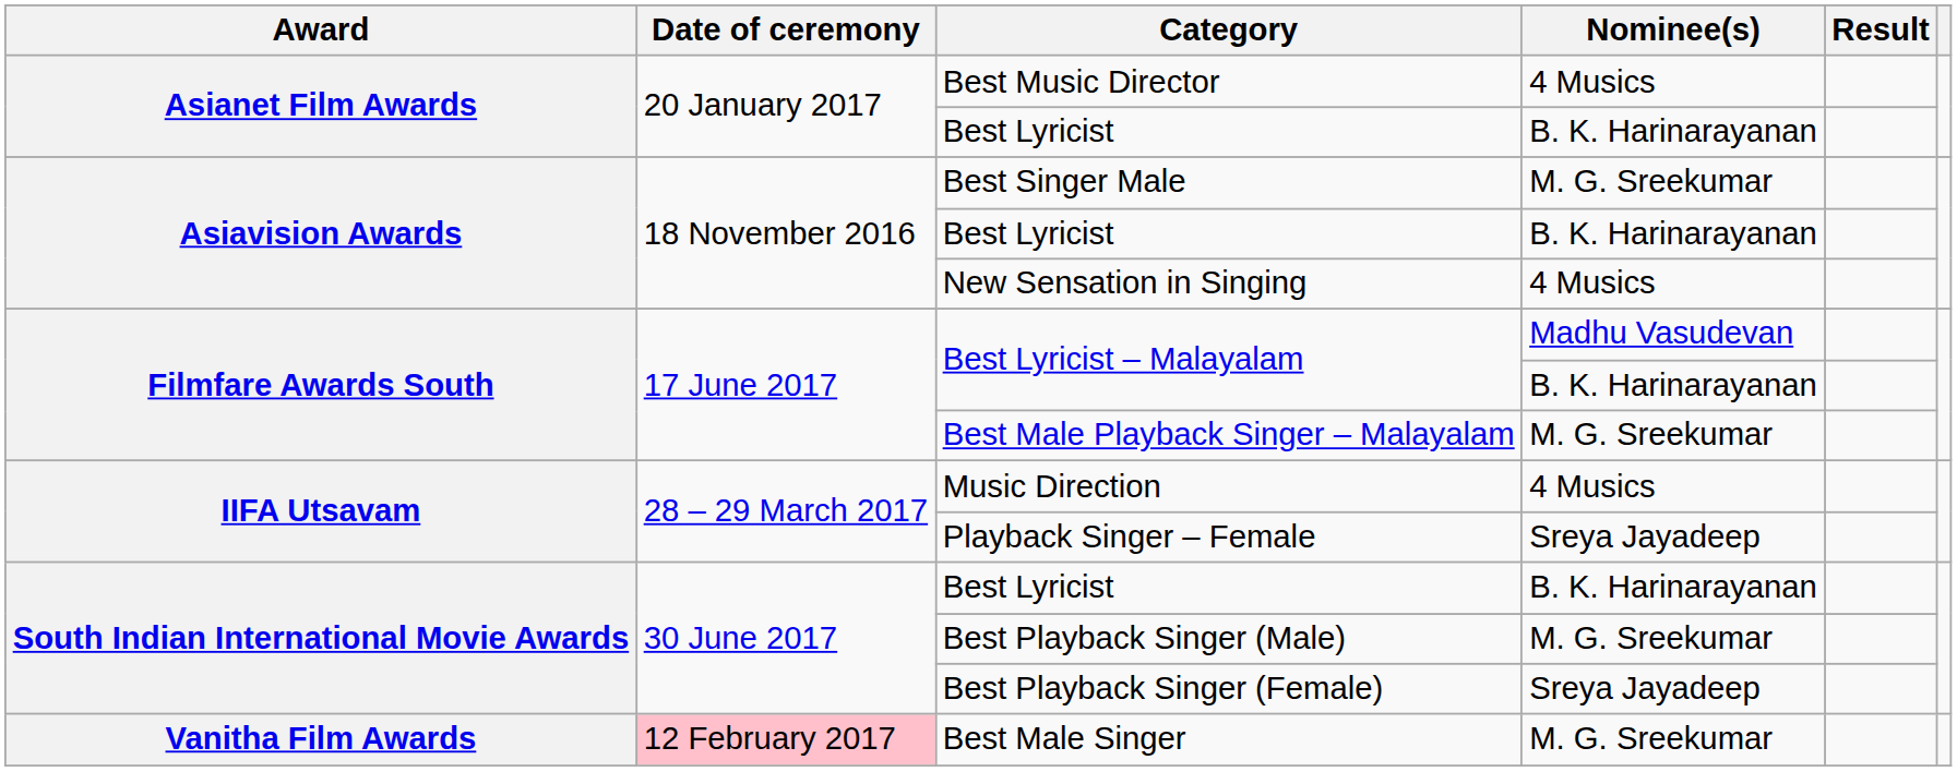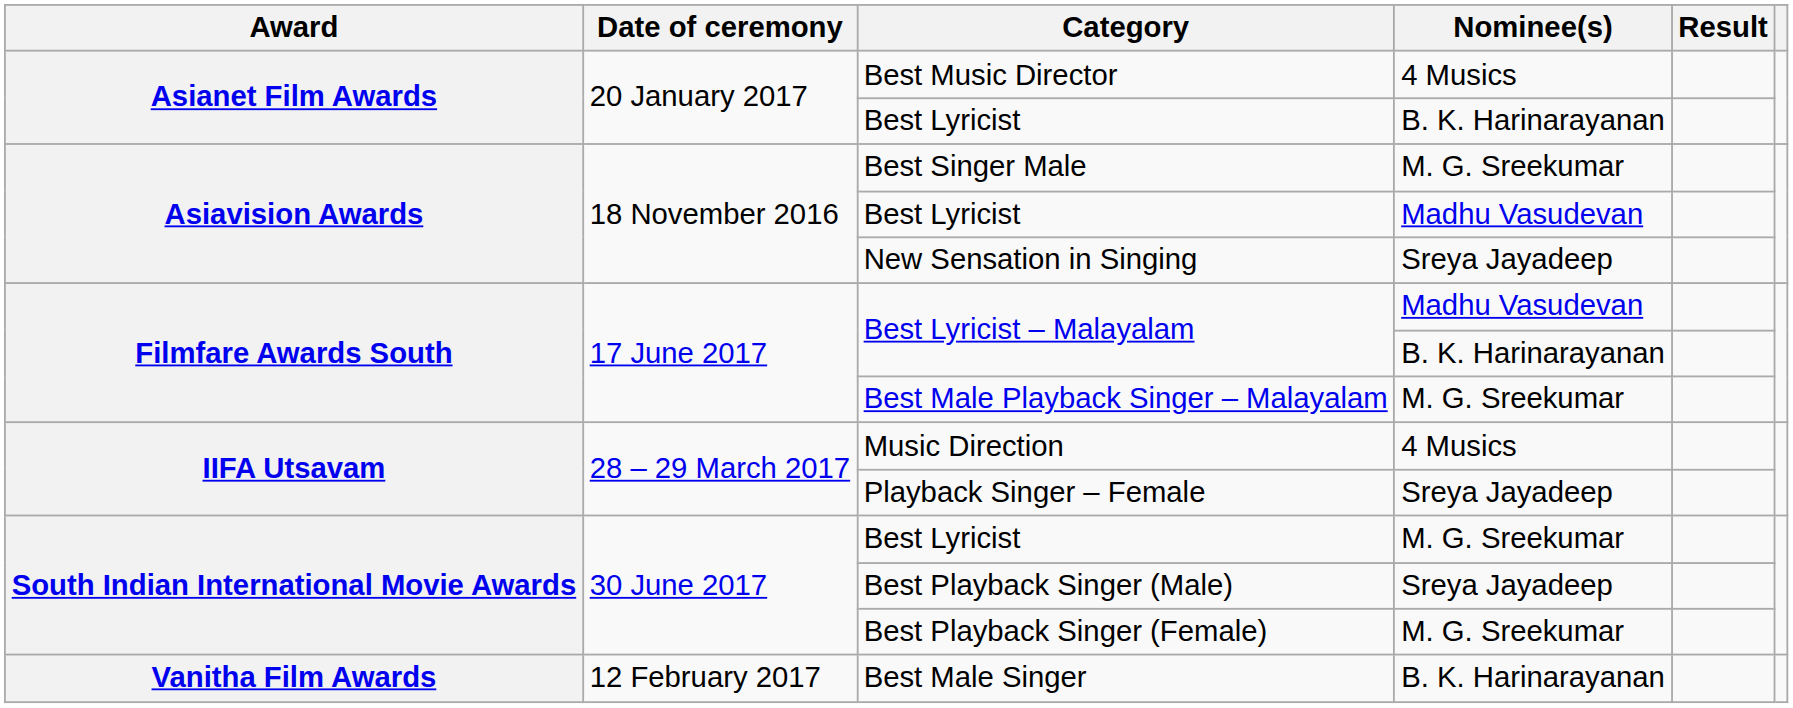Asiavision Awards / Best Lyricist | Nominee(s): B. K. Harinarayanan -> Madhu Vasudevan
New Sensation in Singing | Nominee(s): 4 Musics -> Sreya Jayadeep
South Indian International Movie Awards / Best Lyricist | Nominee(s): B. K. Harinarayanan -> M. G. Sreekumar
Best Playback Singer (Male) | Nominee(s): M. G. Sreekumar -> Sreya Jayadeep
Best Playback Singer (Female) | Nominee(s): Sreya Jayadeep -> M. G. Sreekumar
Best Male Singer | Date of ceremony: pink background -> no background
Best Male Singer | Nominee(s): M. G. Sreekumar -> B. K. Harinarayanan
